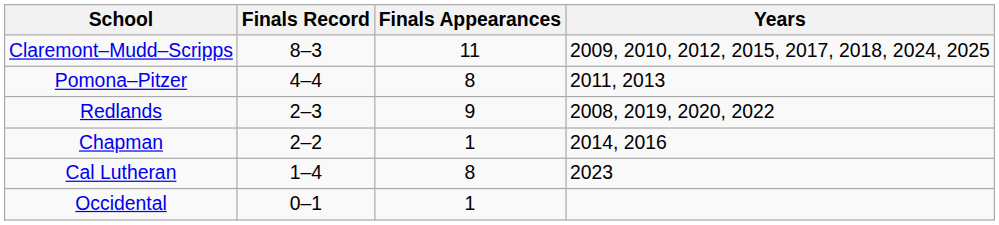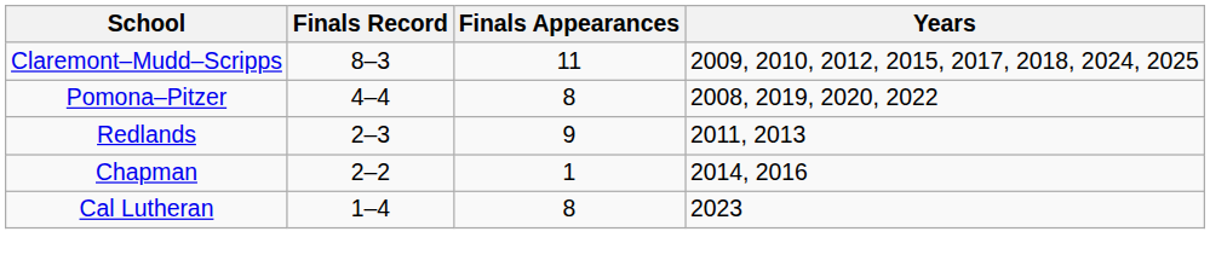Pomona–Pitzer | Years: 2011, 2013 -> 2008, 2019, 2020, 2022
Redlands | Years: 2008, 2019, 2020, 2022 -> 2011, 2013
- row: Occidental | 0–1 | 1
